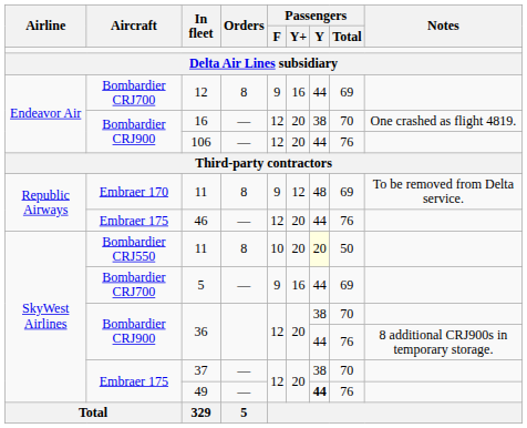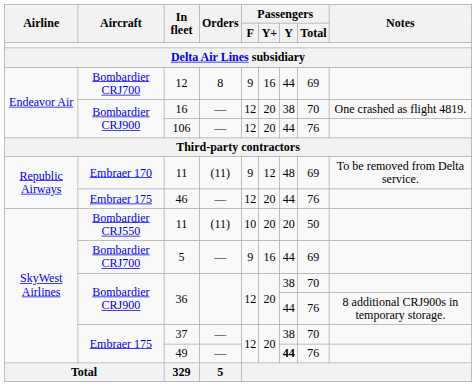Embraer 170 / 11 | Orders: 8 -> (11)
Bombardier CRJ550 / 11 | Orders: 8 -> (11)
Bombardier CRJ550 / 11 | Passengers / Y: lightyellow background -> no background
